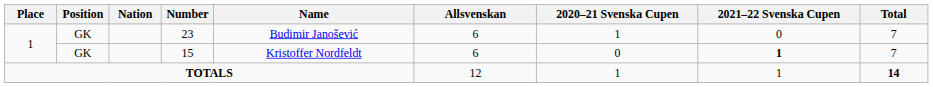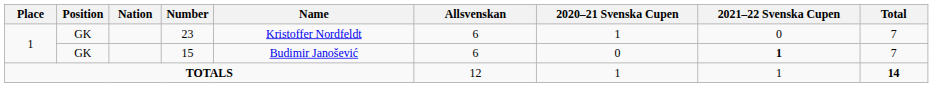23 | Name: Budimir Janošević -> Kristoffer Nordfeldt
15 | Name: Kristoffer Nordfeldt -> Budimir Janošević
